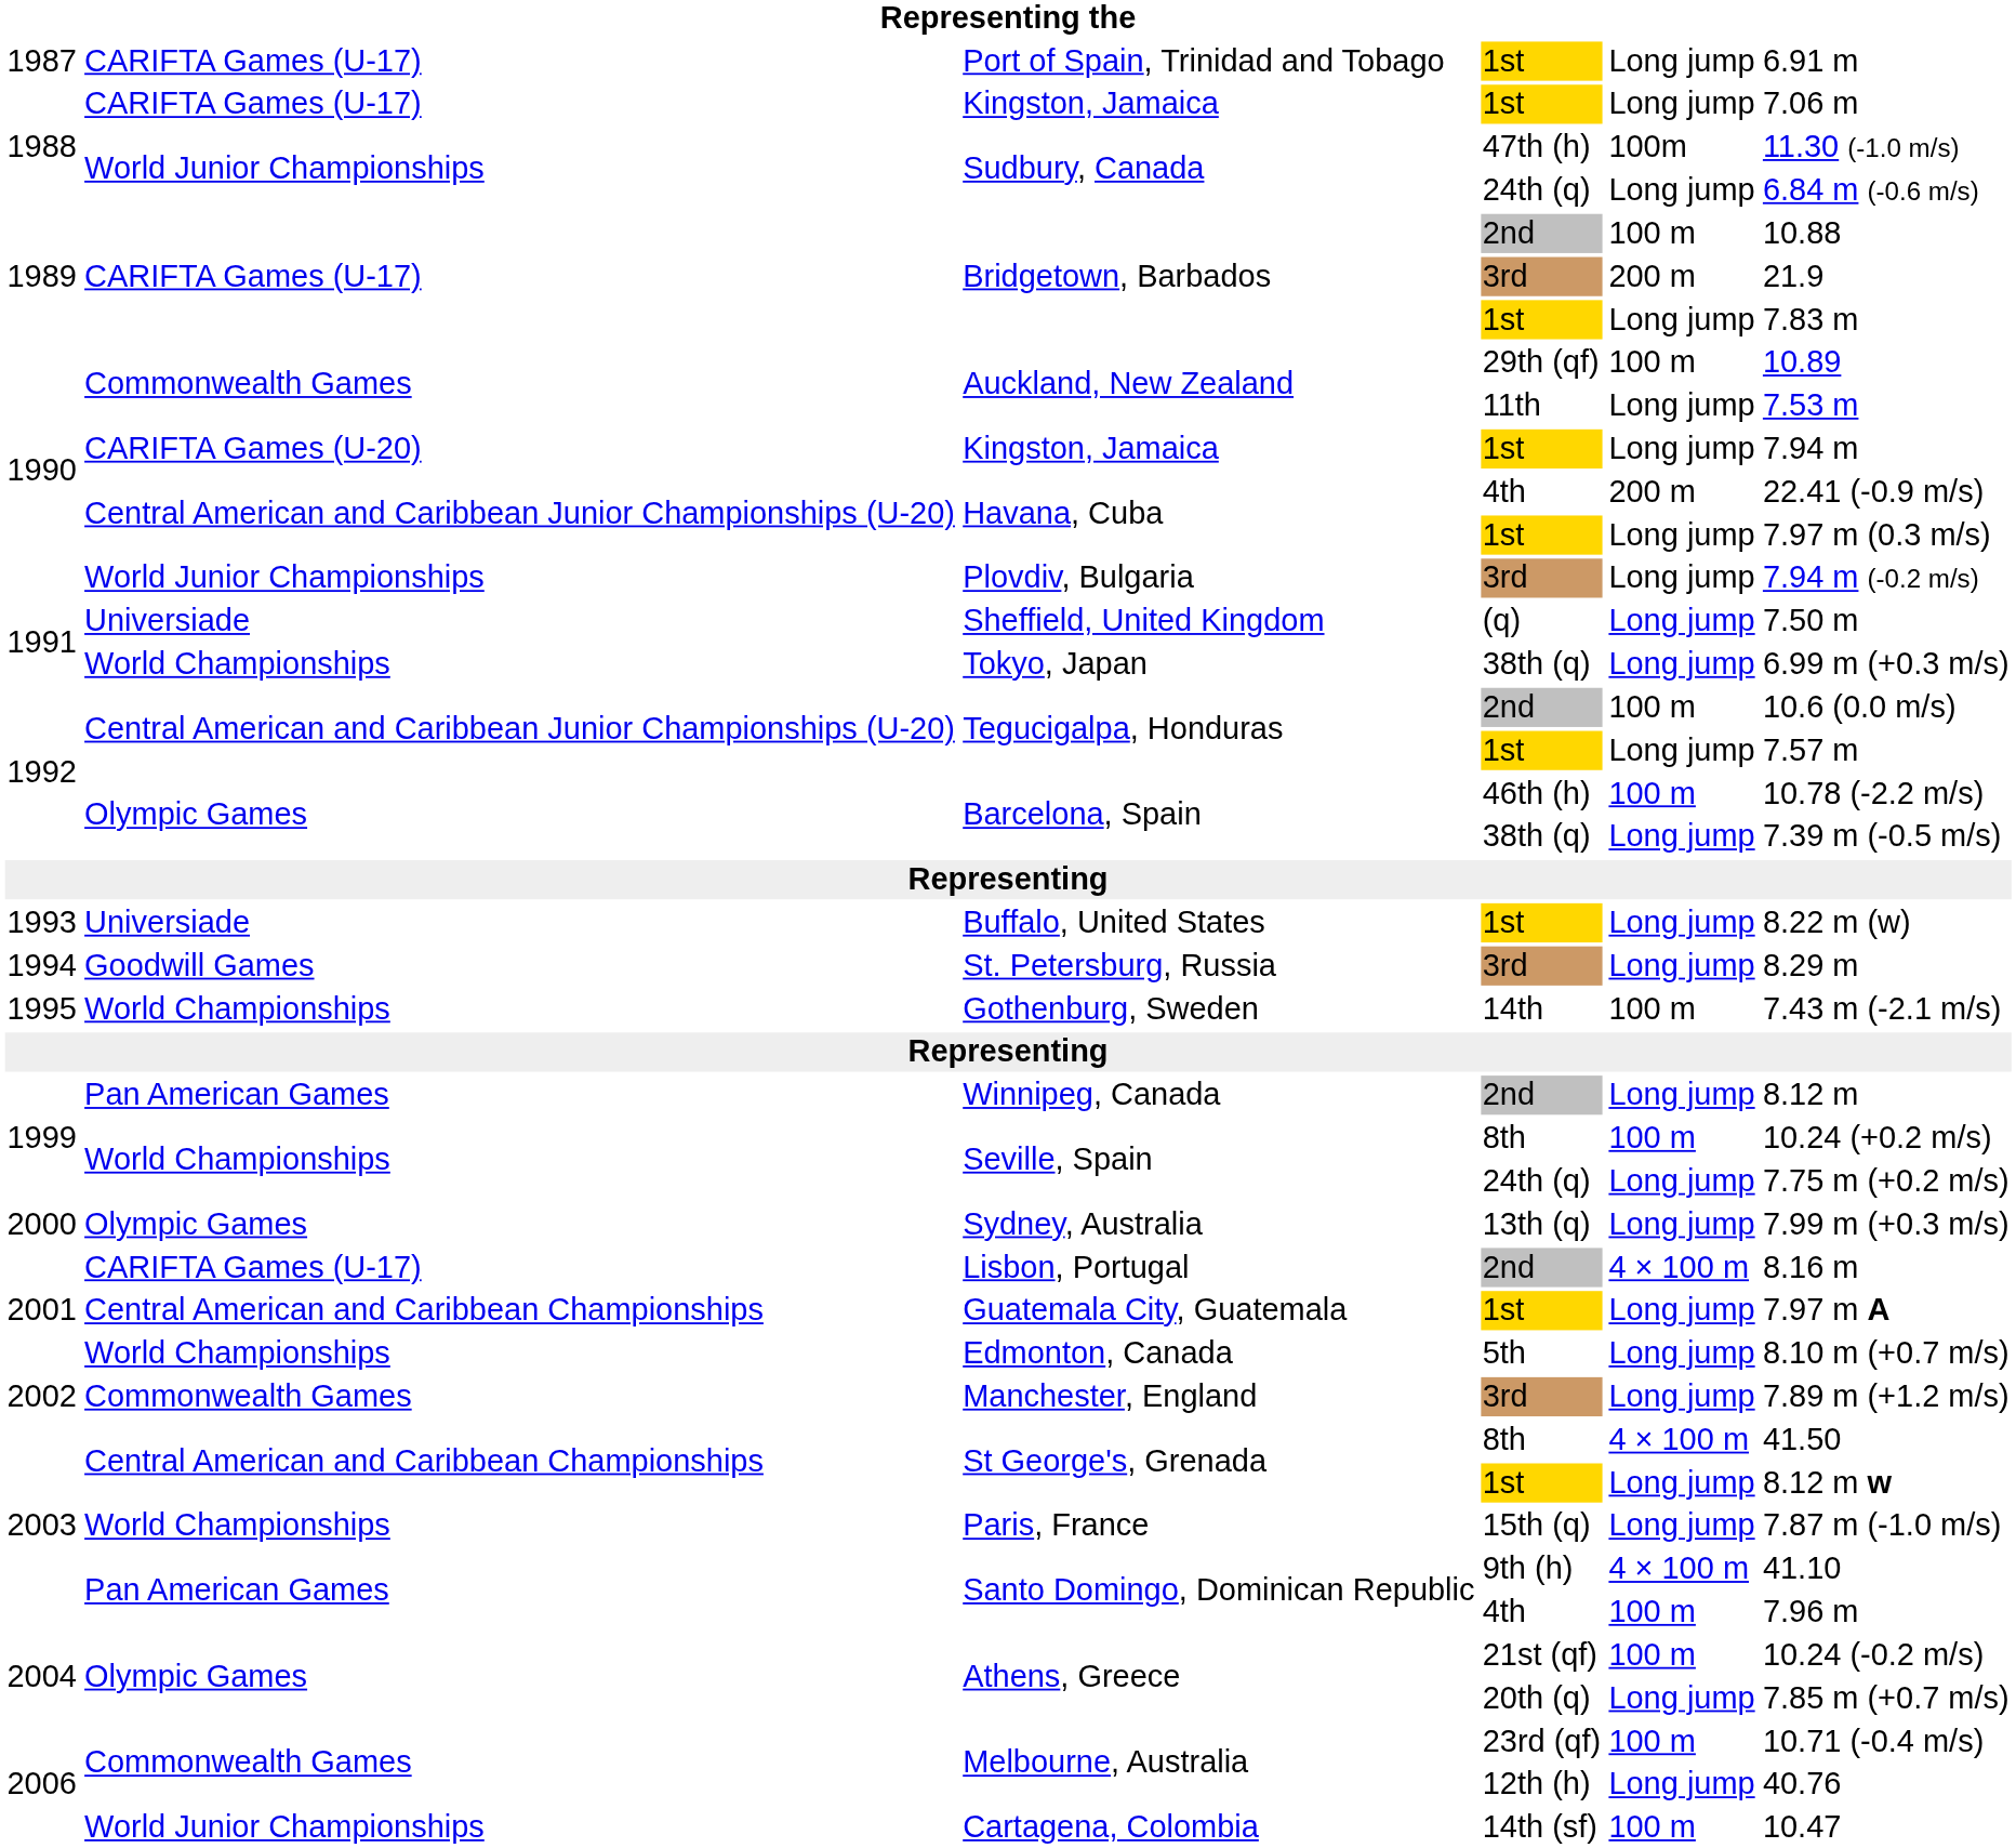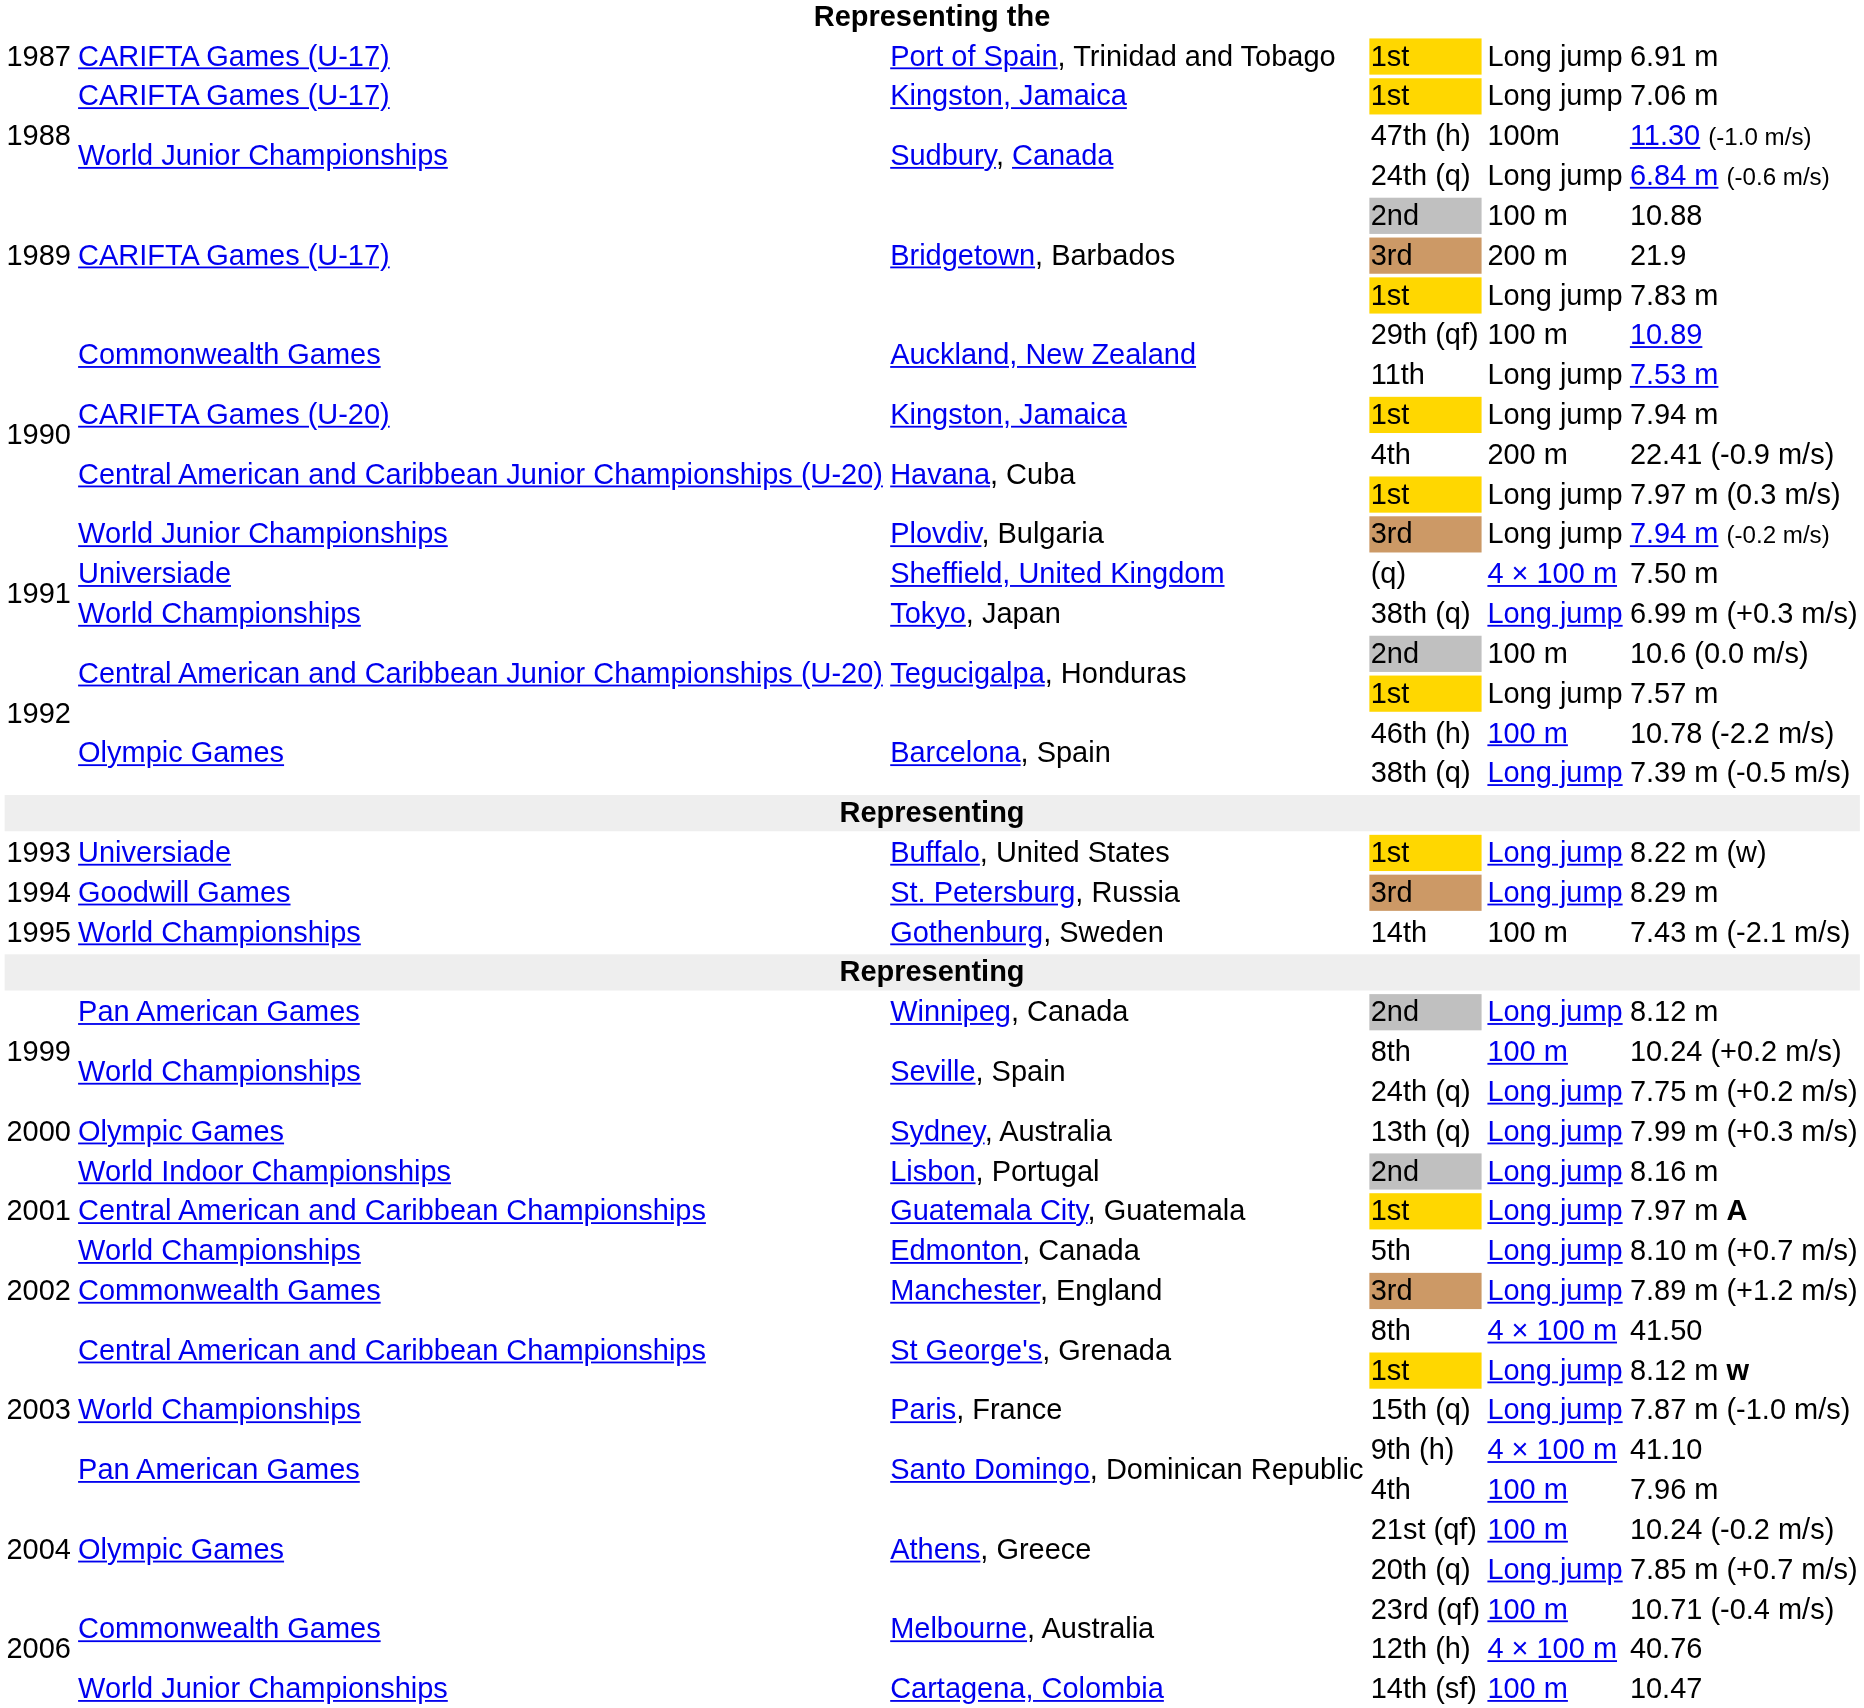Sheffield, United Kingdom | column 5: Long jump -> 4 × 100 m
Lisbon, Portugal | column 2: CARIFTA Games (U-17) -> World Indoor Championships
Lisbon, Portugal | column 5: 4 × 100 m -> Long jump
Melbourne, Australia / 12th (h) | column 5: Long jump -> 4 × 100 m
